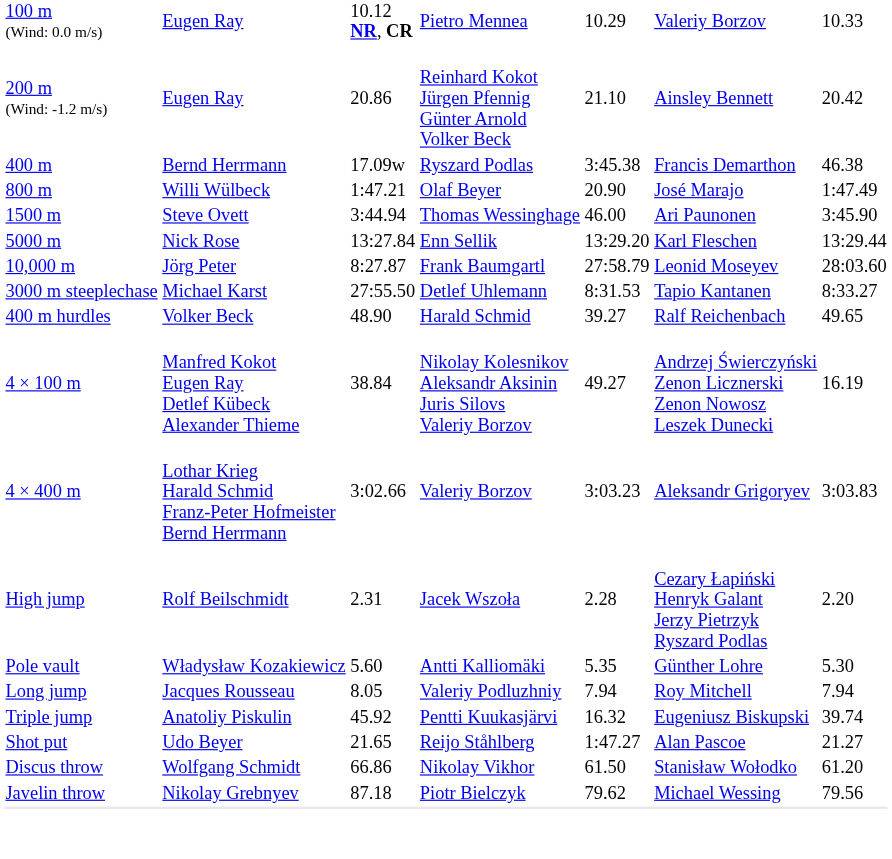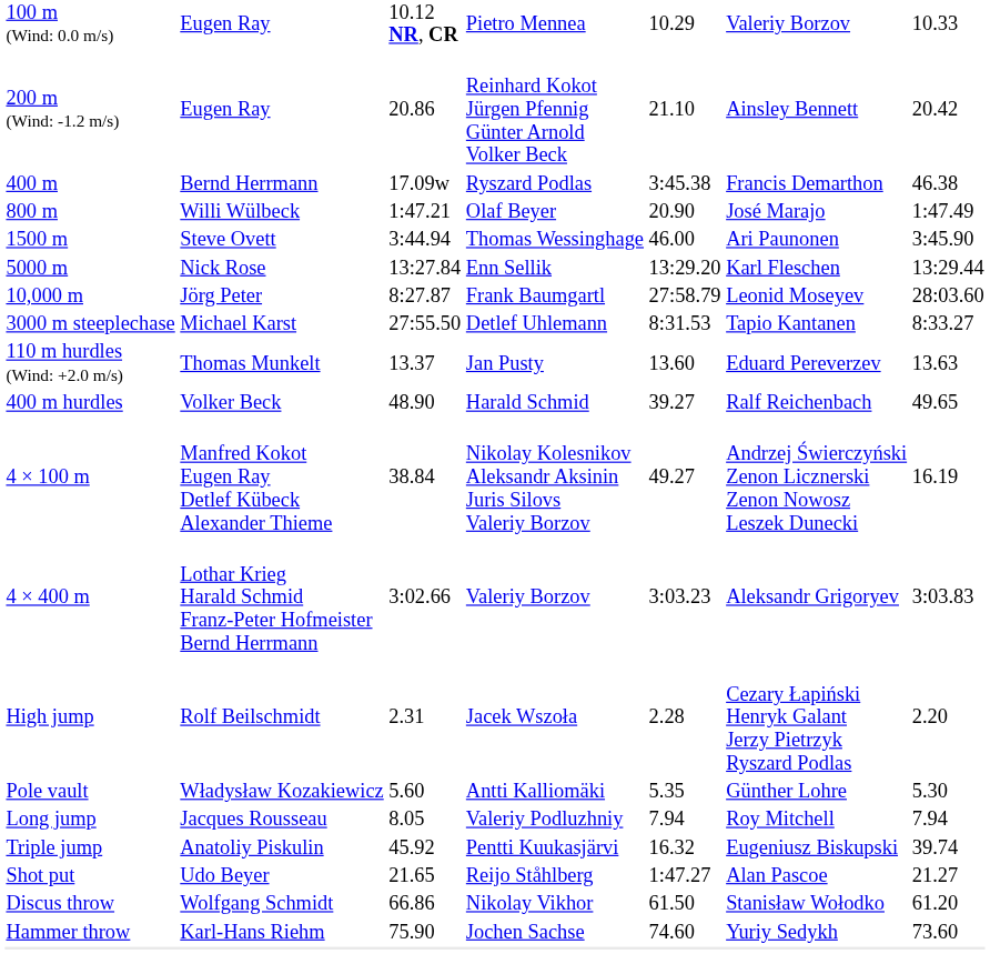+ row: 110 m hurdles (Wind: +2.0 m/s) | Thomas Munkelt | 13.37 | Jan Pusty | 13.60 | Eduard Pereverzev | 13.63
+ row: Hammer throw | Karl-Hans Riehm | 75.90 | Jochen Sachse | 74.60 | Yuriy Sedykh | 73.60
- row: Javelin throw | Nikolay Grebnyev | 87.18 | Piotr Bielczyk | 79.62 | Michael Wessing | 79.56
